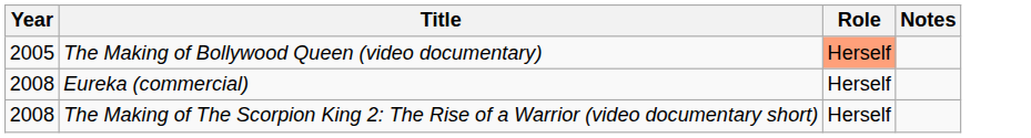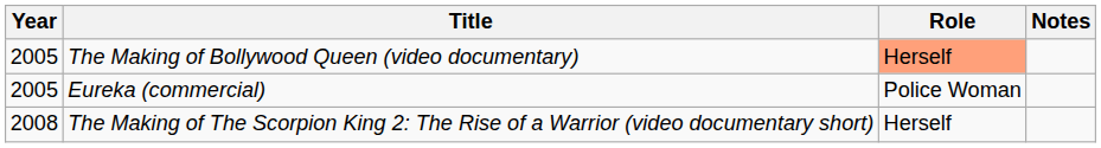Eureka (commercial) | Year: 2008 -> 2005
Eureka (commercial) | Role: Herself -> Police Woman
